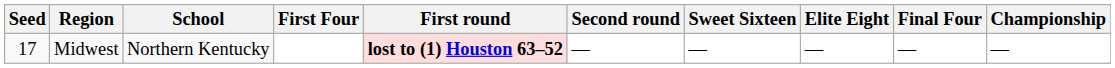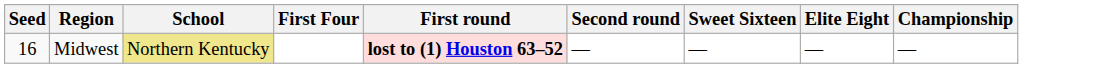- column: Final Four | ―
Midwest | Seed: 17 -> 16
Midwest | School: no background -> khaki background
